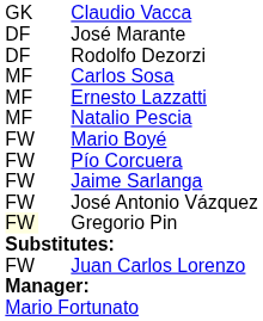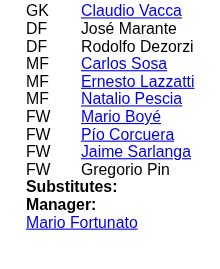- row: FW | José Antonio Vázquez
Gregorio Pin | column 1: lightyellow background -> no background
- row: FW | Juan Carlos Lorenzo
